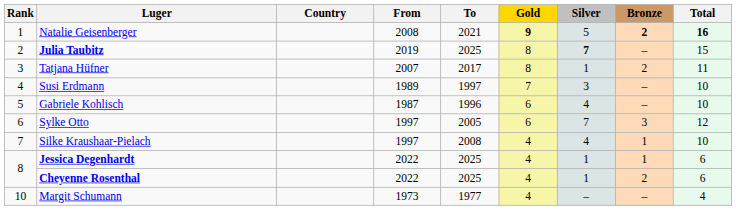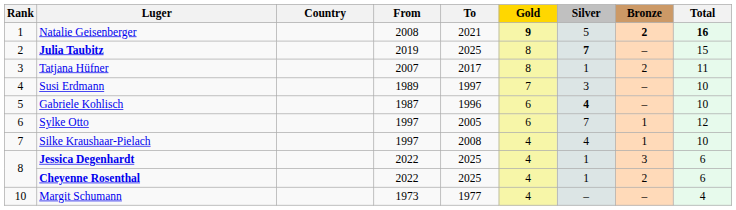Gabriele Kohlisch | Silver: normal -> bold
Sylke Otto | Bronze: 3 -> 1
Jessica Degenhardt | Bronze: 1 -> 3
